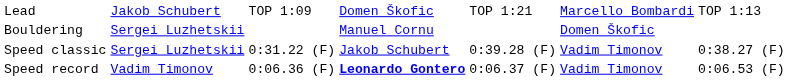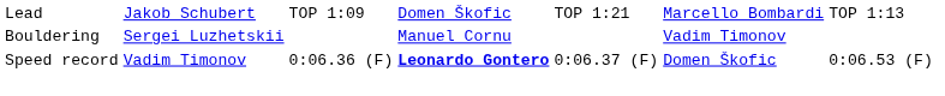Bouldering | column 6: Domen Škofic -> Vadim Timonov
- row: Speed classic | Sergei Luzhetskii | 0:31.22 (F) | Jakob Schubert | 0:39.28 (F) | Vadim Timonov | 0:38.27 (F)
Speed record | column 6: Vadim Timonov -> Domen Škofic
